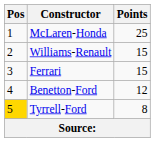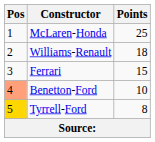Williams-Renault | Points: 15 -> 18
Benetton-Ford | Pos: no background -> lightsalmon background
Benetton-Ford | Points: 12 -> 10
